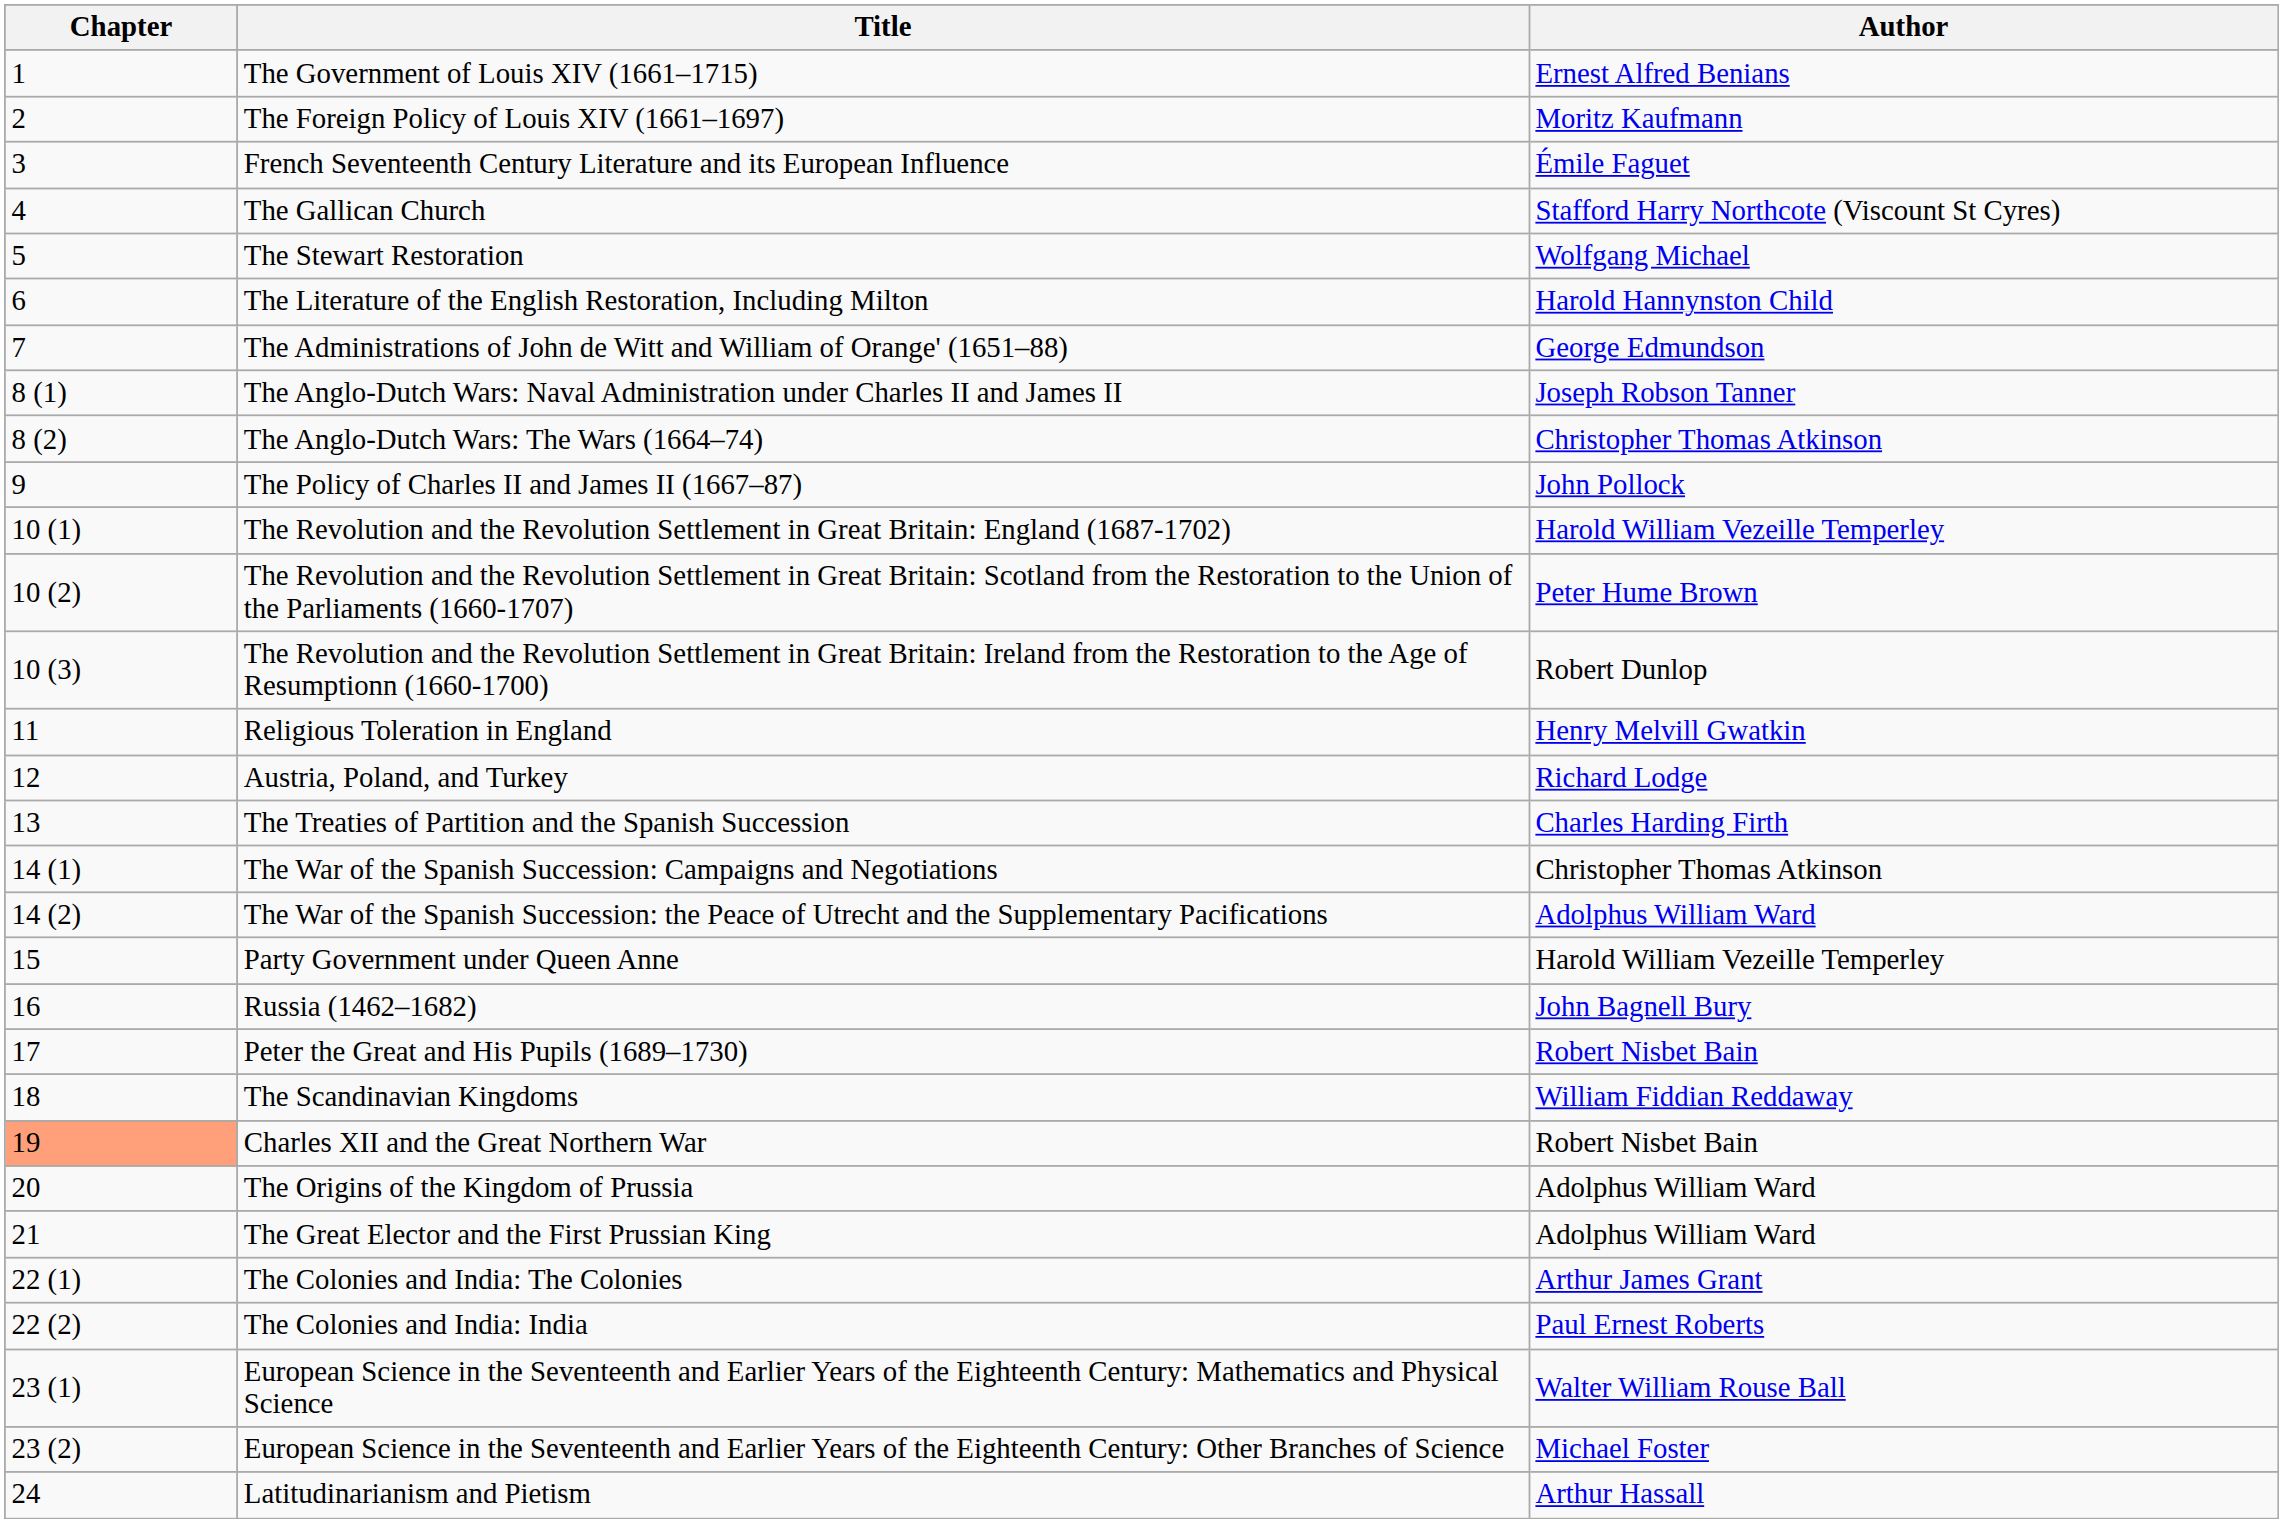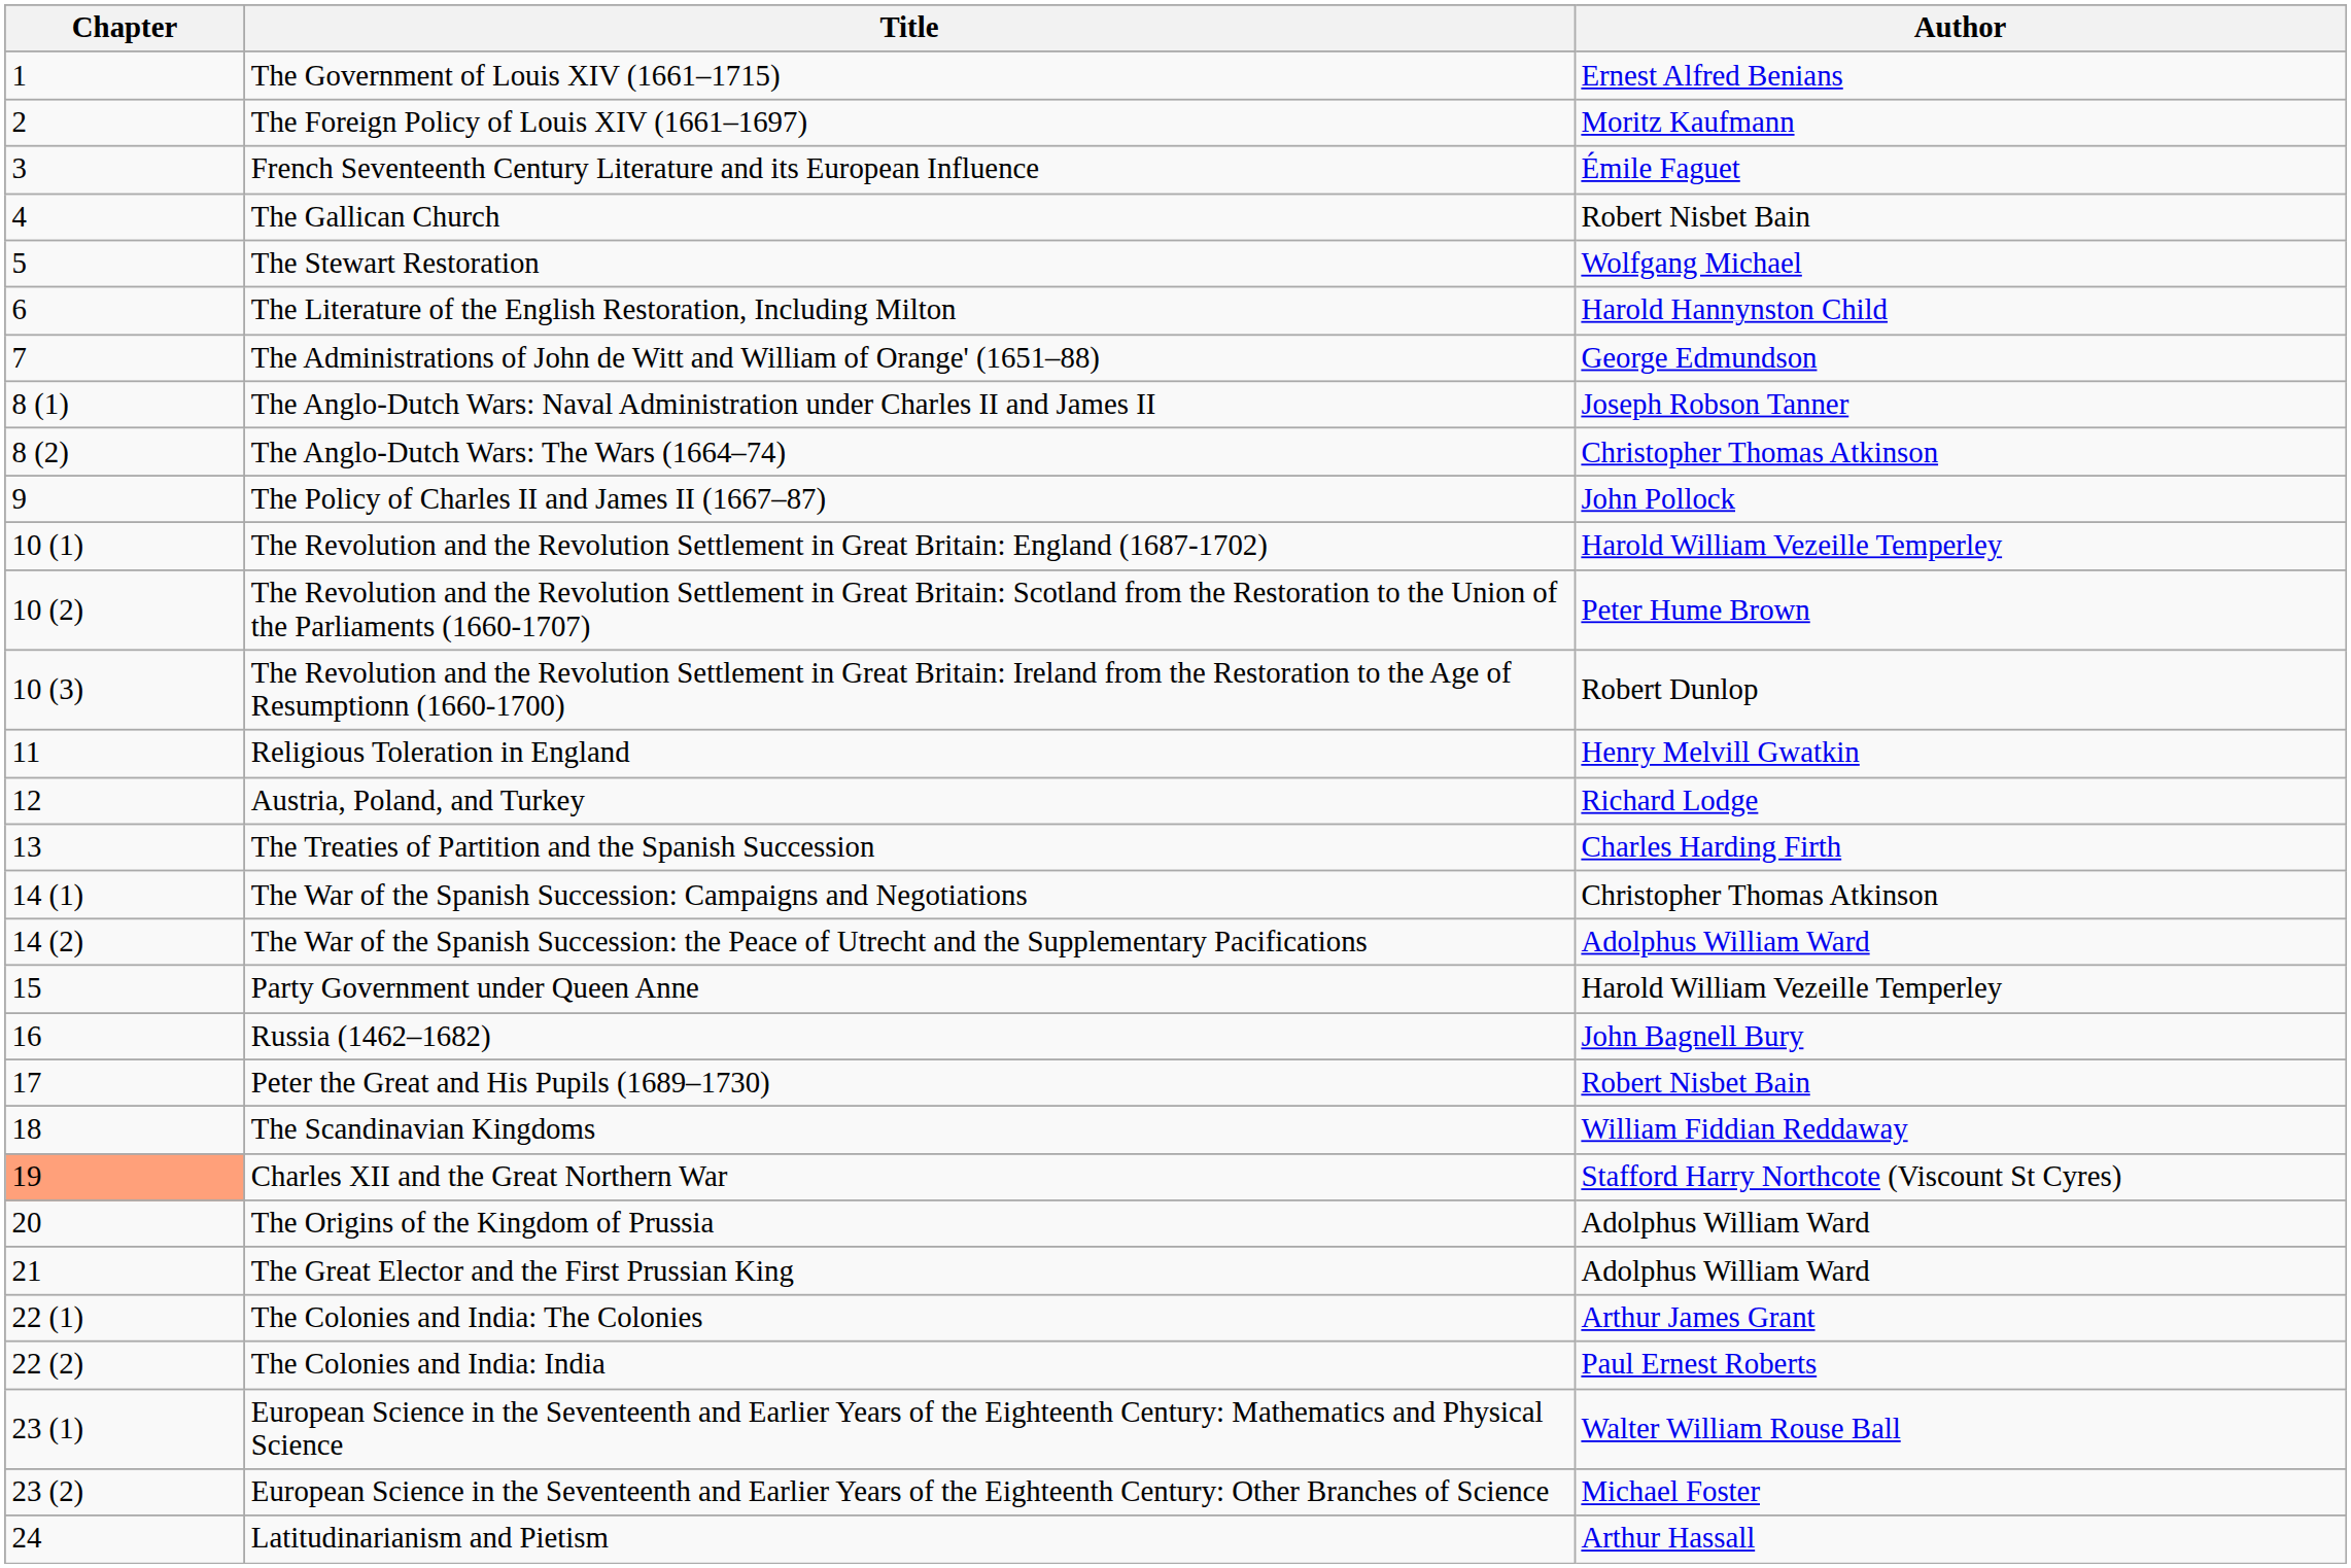The Gallican Church | Author: Stafford Harry Northcote (Viscount St Cyres) -> Robert Nisbet Bain
Charles XII and the Great Northern War | Author: Robert Nisbet Bain -> Stafford Harry Northcote (Viscount St Cyres)
